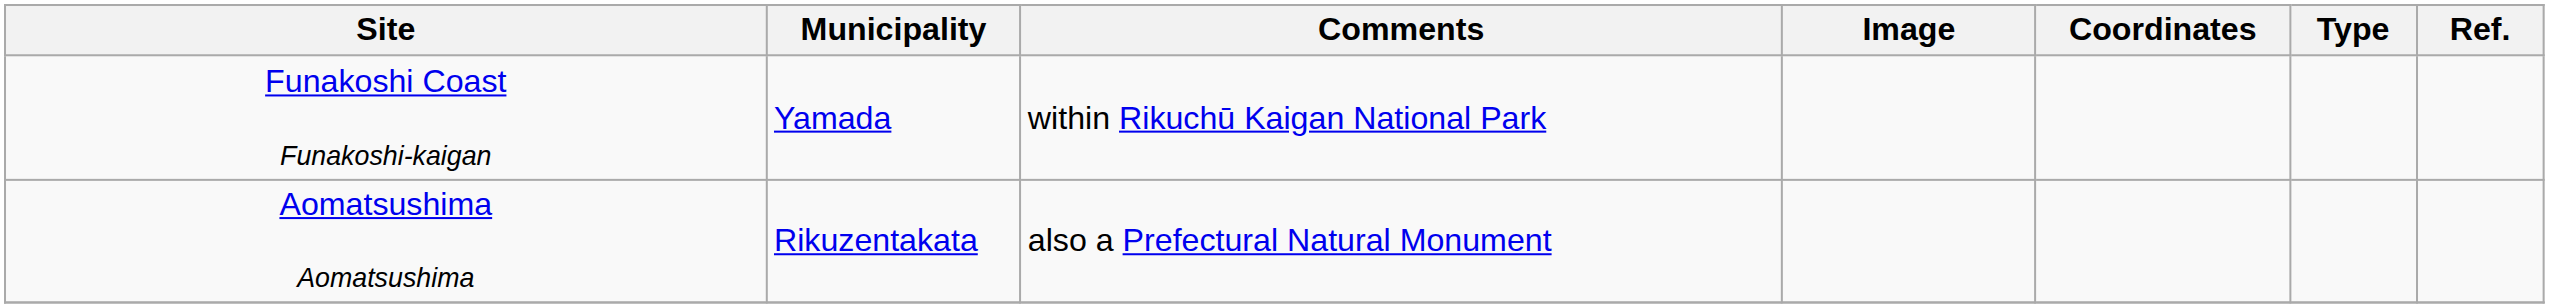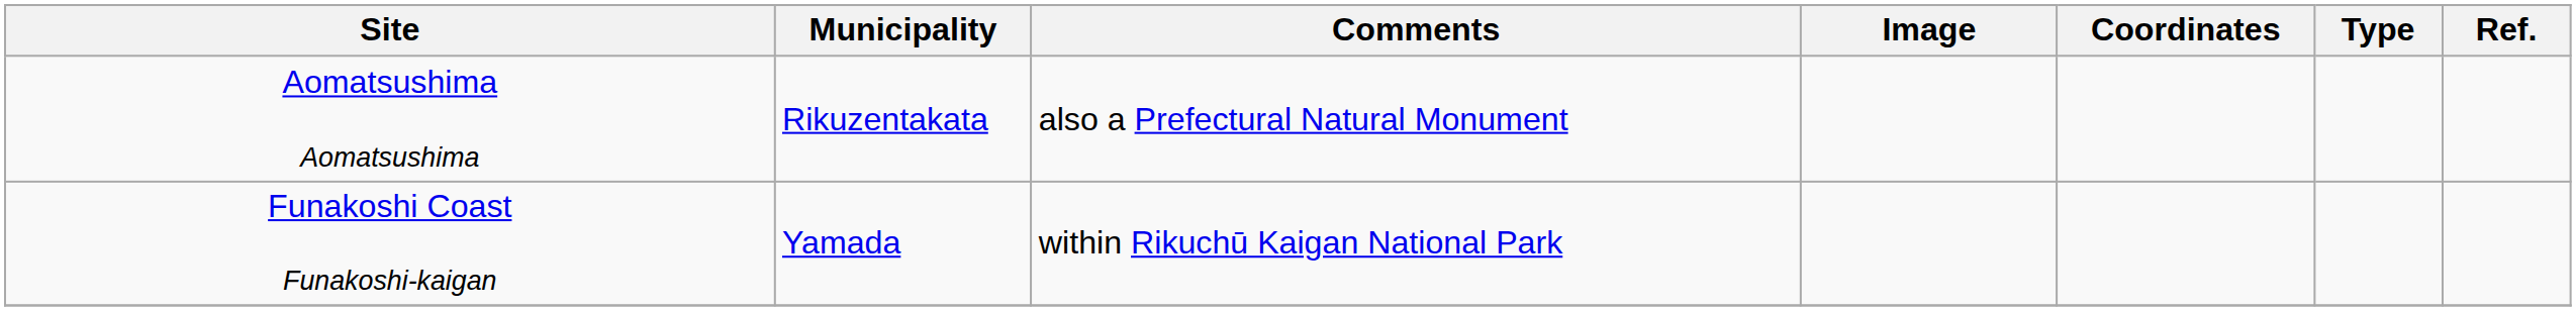rows swapped: Funakoshi Coast Funakoshi-kaigan <-> Aomatsushima Aomatsushima
